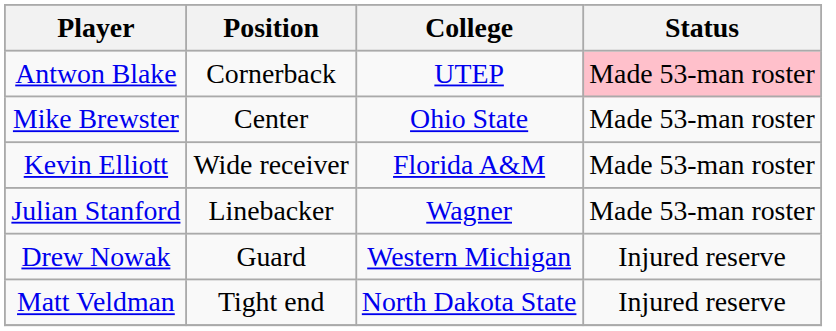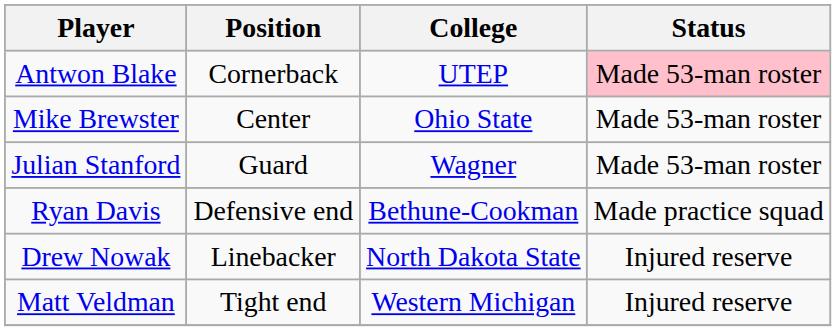- row: Kevin Elliott | Wide receiver | Florida A&M | Made 53-man roster
Julian Stanford | Position: Linebacker -> Guard
+ row: Ryan Davis | Defensive end | Bethune-Cookman | Made practice squad
Drew Nowak | Position: Guard -> Linebacker
Drew Nowak | College: Western Michigan -> North Dakota State
Matt Veldman | College: North Dakota State -> Western Michigan
